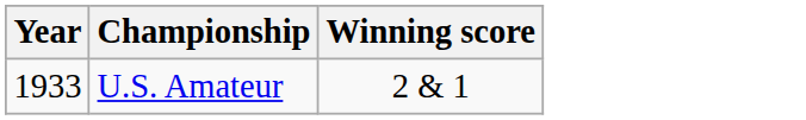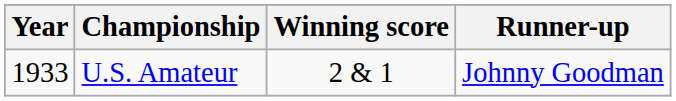+ column: Runner-up | Johnny Goodman
